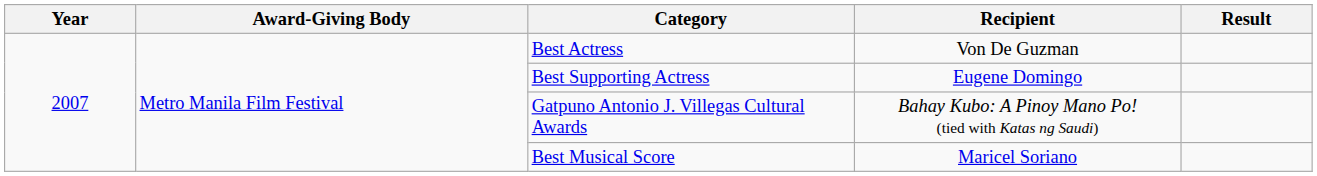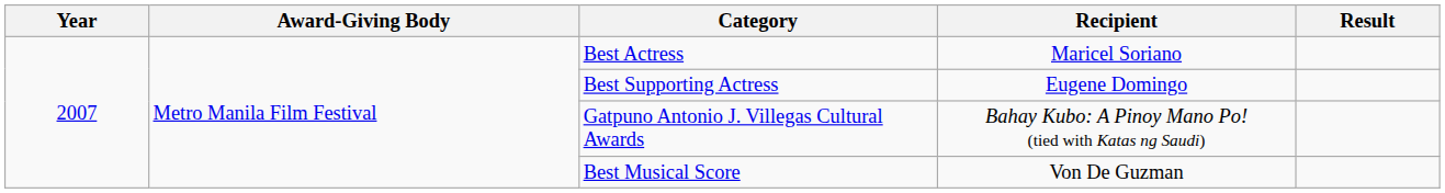Best Actress | Recipient: Von De Guzman -> Maricel Soriano
Best Musical Score | Recipient: Maricel Soriano -> Von De Guzman
